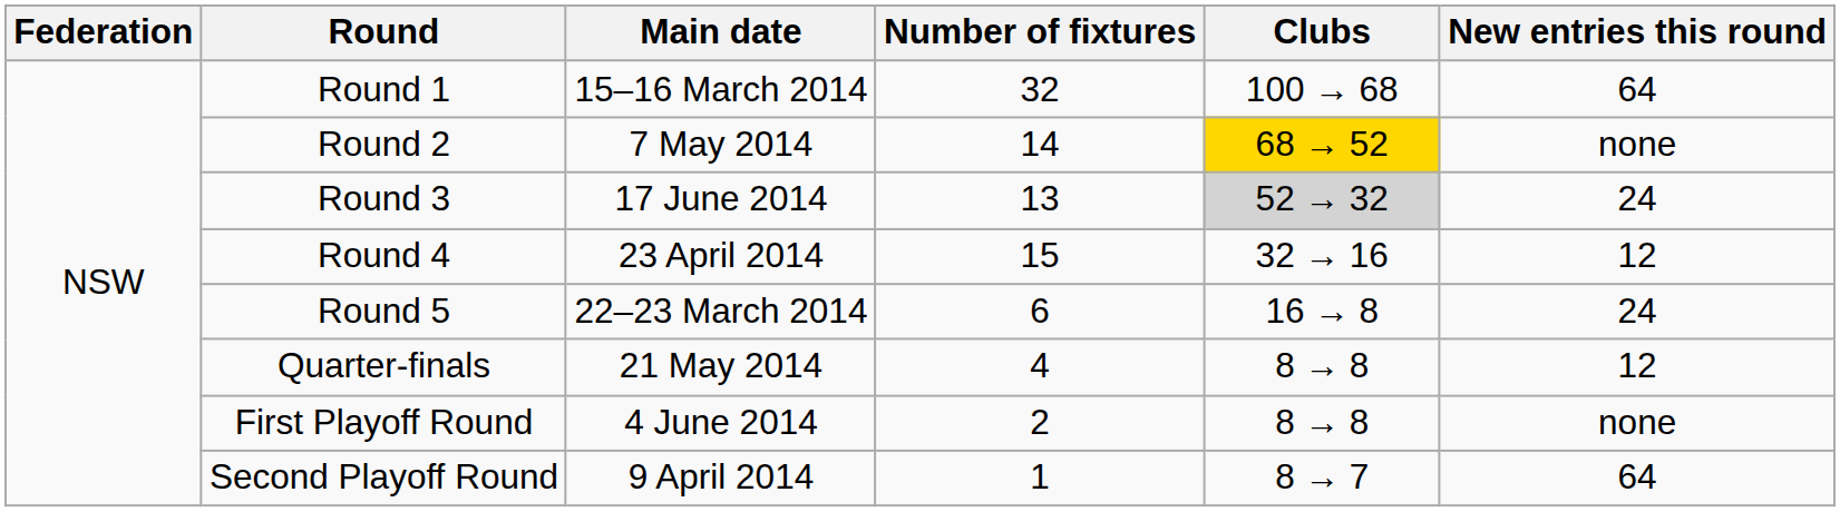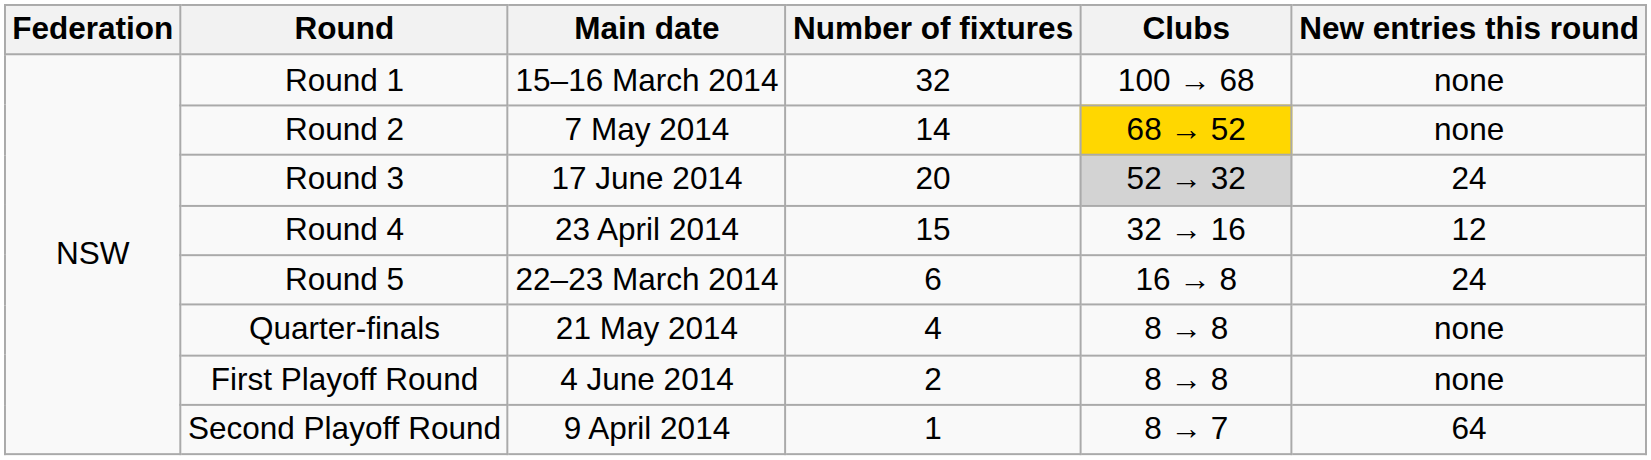Round 1 | New entries this round: 64 -> none
Round 3 | Number of fixtures: 13 -> 20
Quarter-finals | New entries this round: 12 -> none
